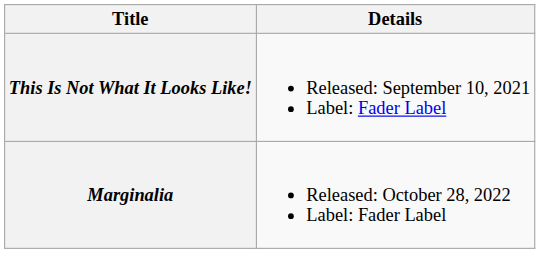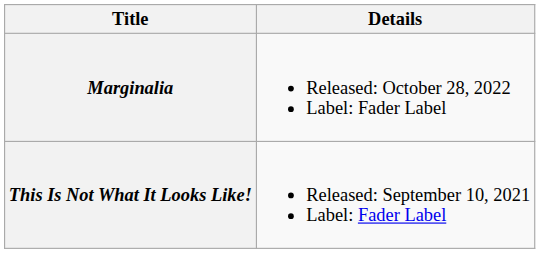rows swapped: This Is Not What It Looks Like! <-> Marginalia
